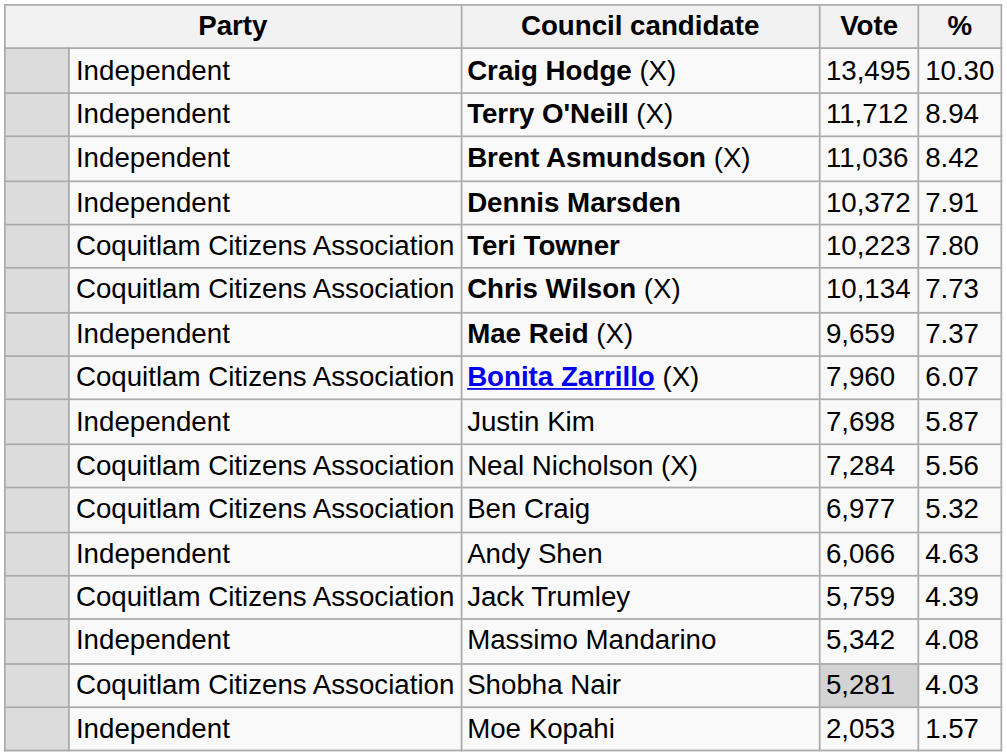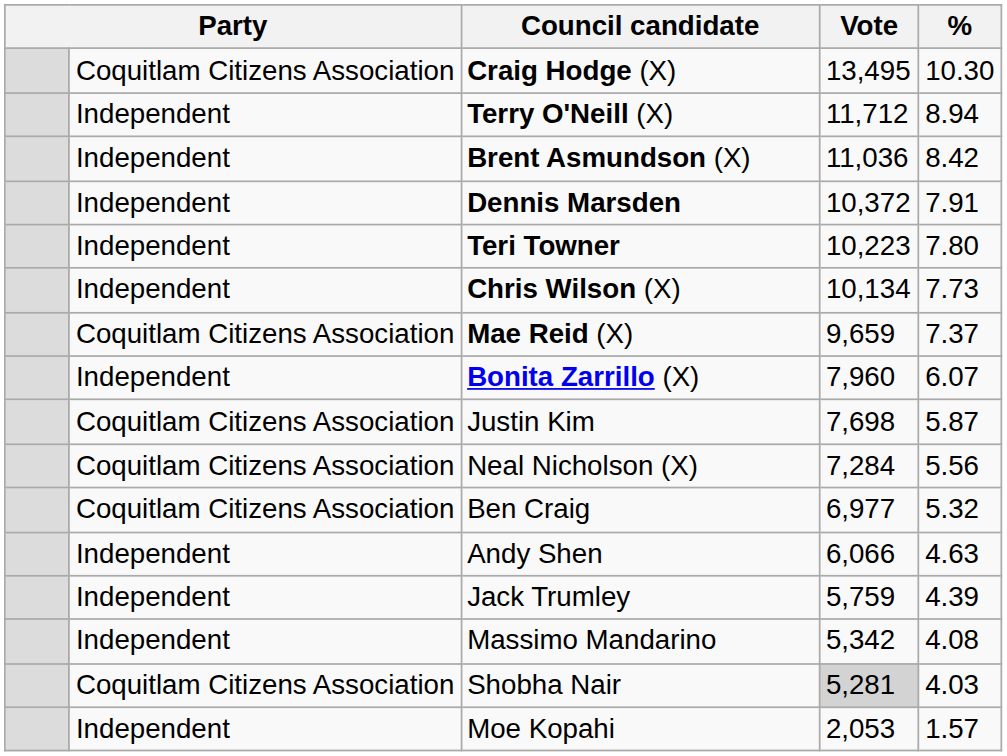Craig Hodge (X) | column 2: Independent -> Coquitlam Citizens Association
Teri Towner | column 2: Coquitlam Citizens Association -> Independent
Chris Wilson (X) | column 2: Coquitlam Citizens Association -> Independent
Mae Reid (X) | column 2: Independent -> Coquitlam Citizens Association
Bonita Zarrillo (X) | column 2: Coquitlam Citizens Association -> Independent
Justin Kim | column 2: Independent -> Coquitlam Citizens Association
Jack Trumley | column 2: Coquitlam Citizens Association -> Independent
